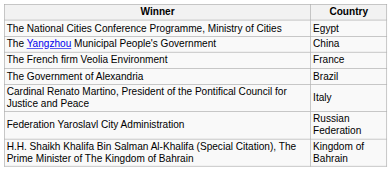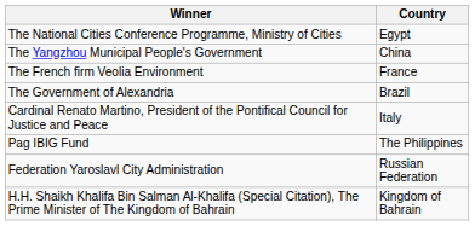+ row: Pag IBIG Fund | The Philippines
